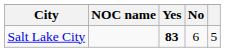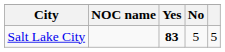Salt Lake City | No: 6 -> 5
